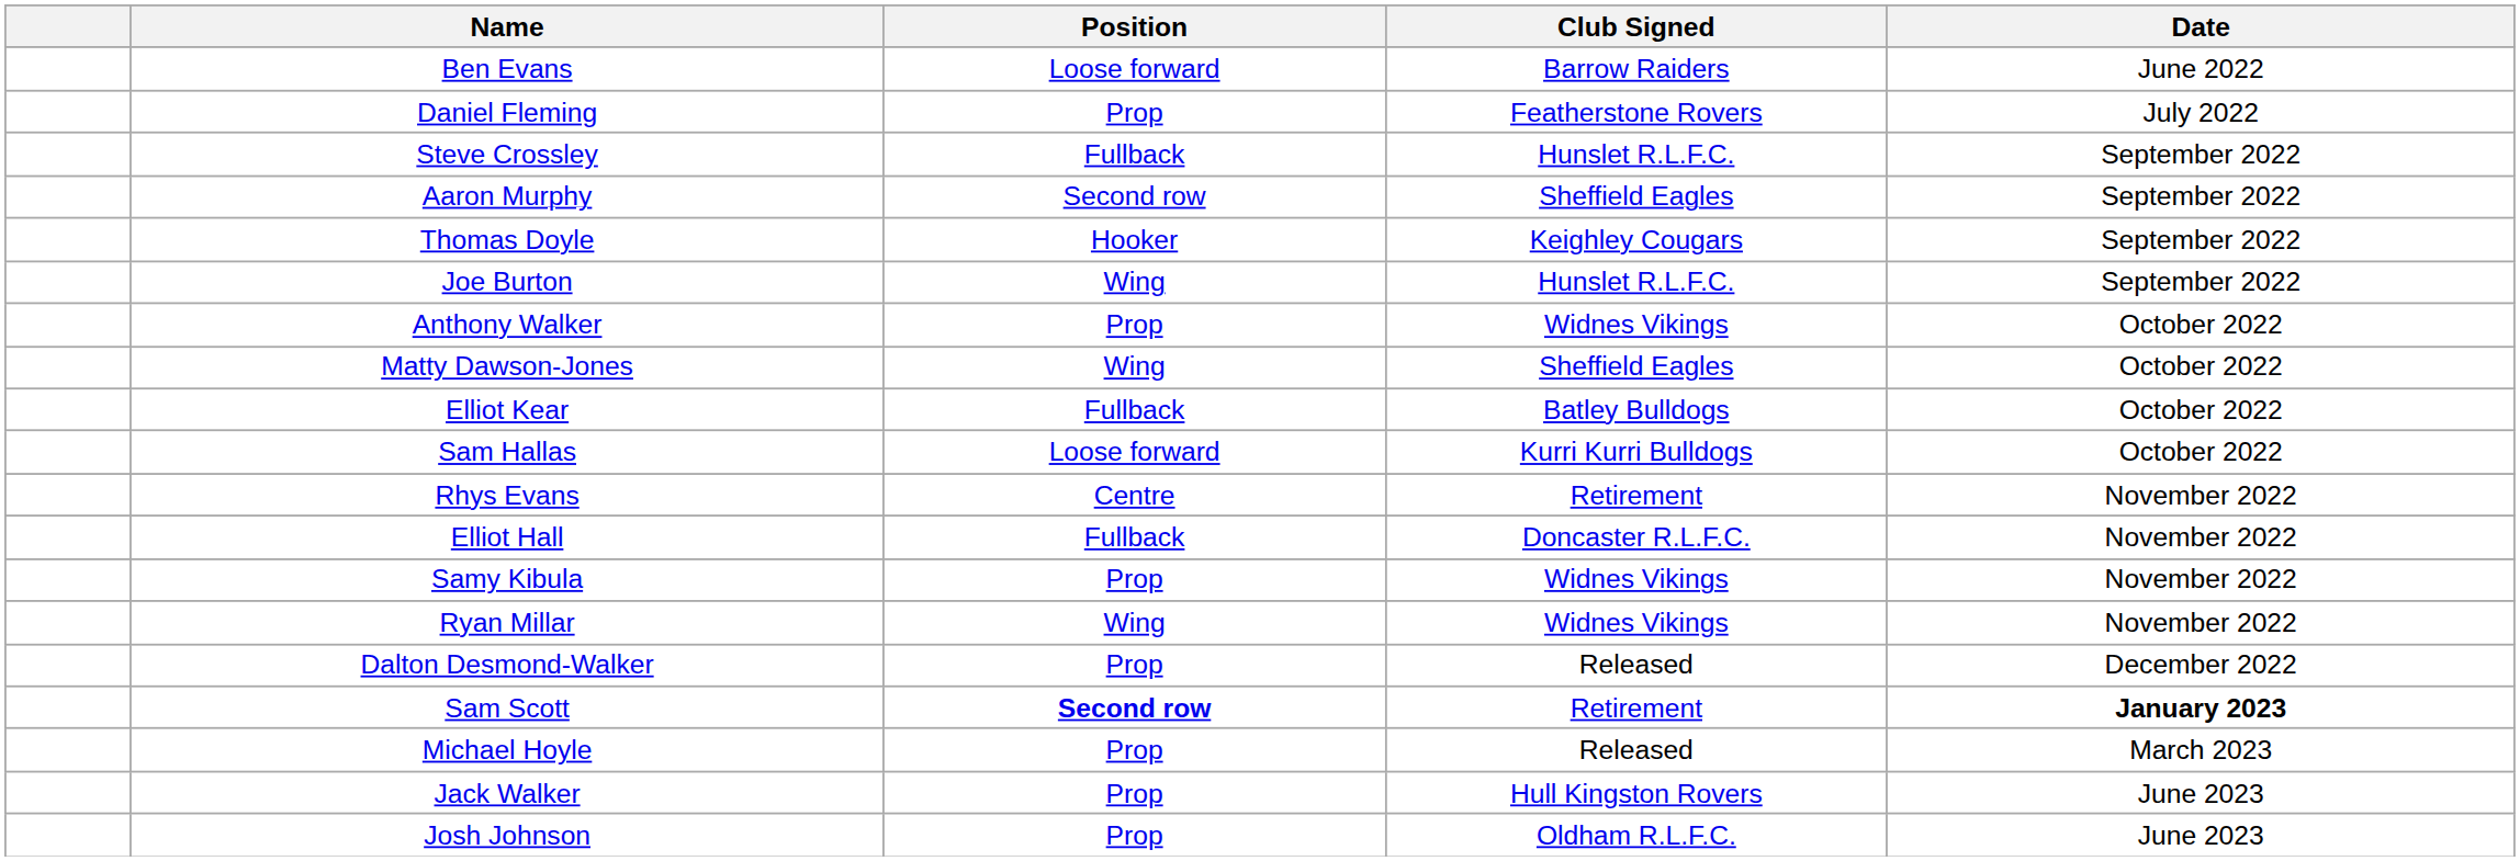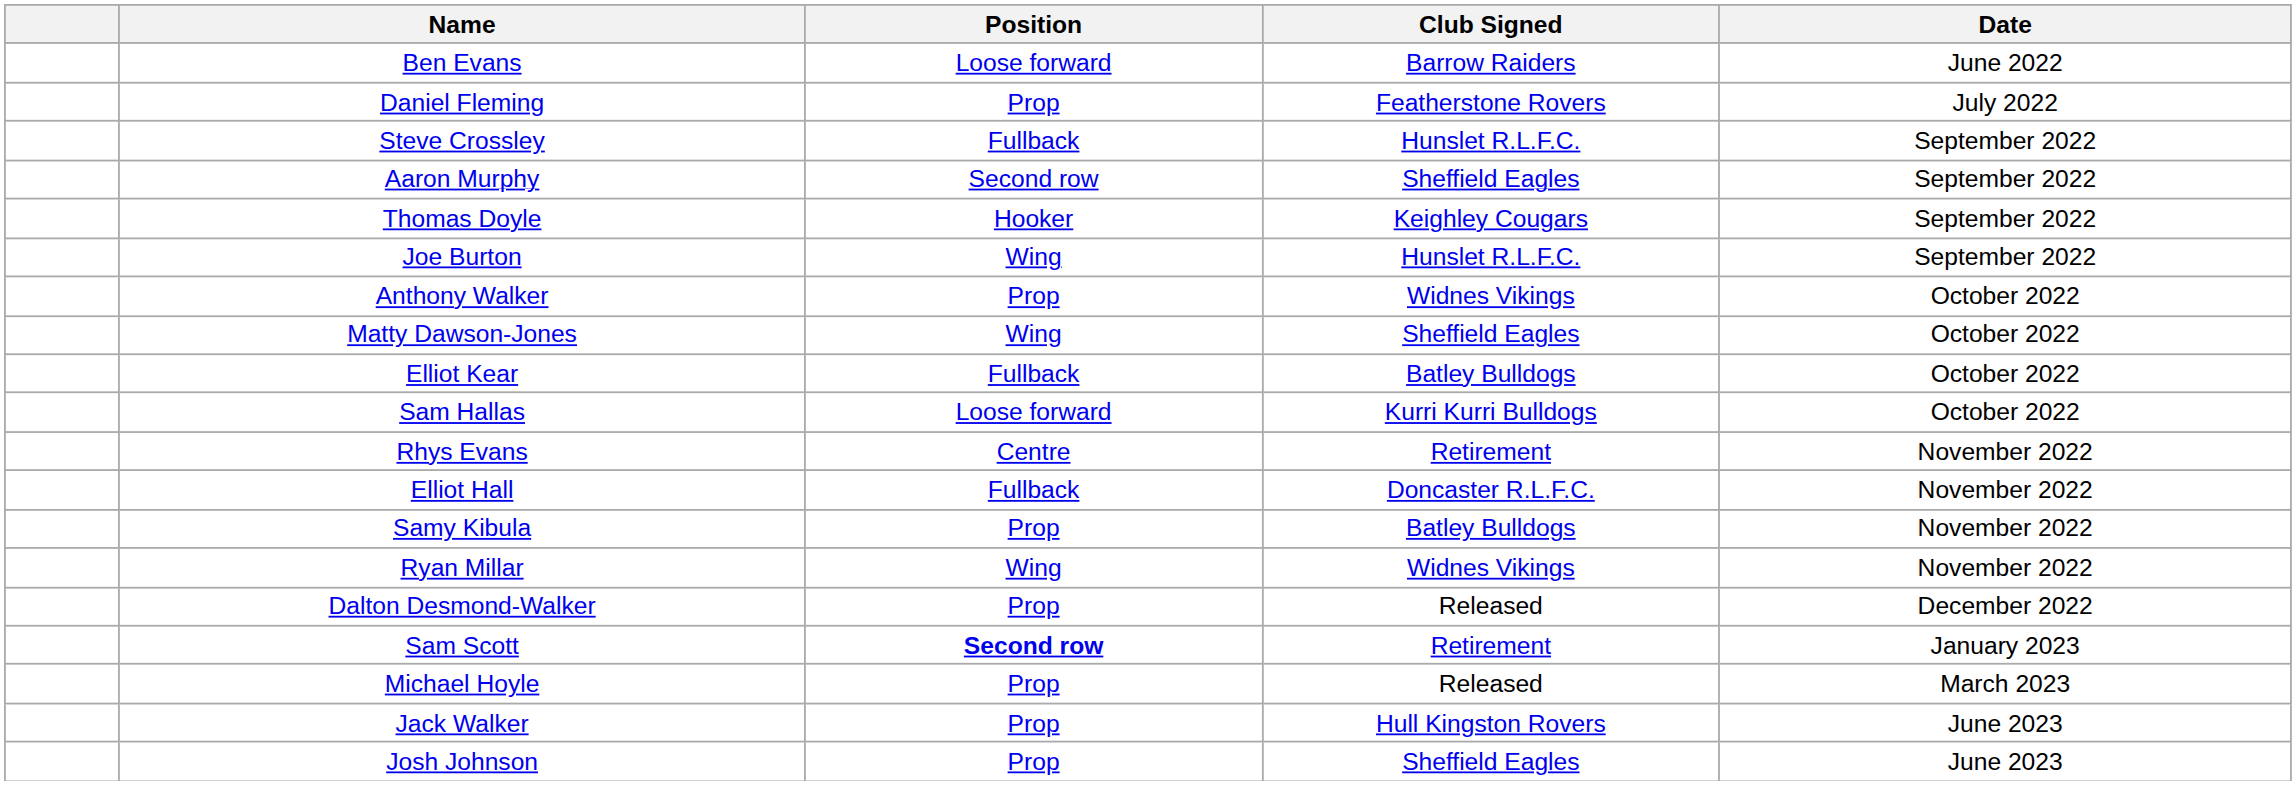Samy Kibula | Club Signed: Widnes Vikings -> Batley Bulldogs
Sam Scott | Date: bold -> normal
Josh Johnson | Club Signed: Oldham R.L.F.C. -> Sheffield Eagles
